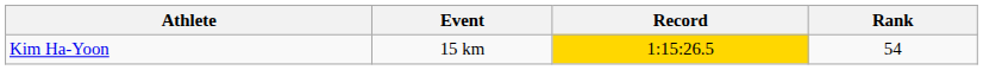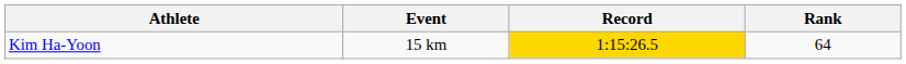Kim Ha-Yoon | Rank: 54 -> 64
